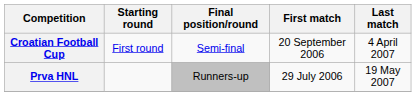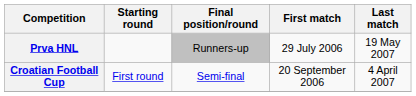rows swapped: Prva HNL <-> Croatian Football Cup
